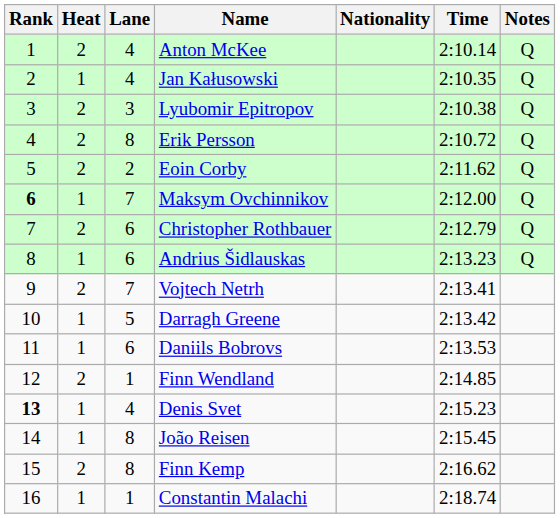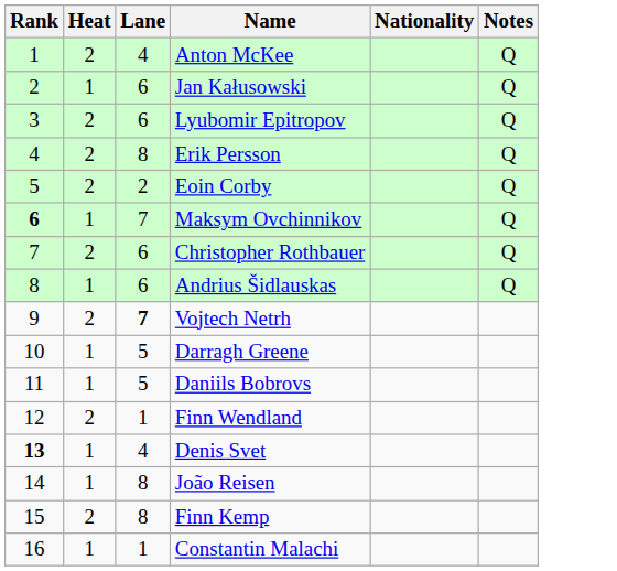- column: Time | 2:10.14 | 2:10.35 | 2:10.38 | 2:10.72 | 2:11.62 | 2:12.00 | 2:12.79 | 2:13.23 | 2:13.41 | 2:13.42 | 2:13.53 | 2:14.85 | 2:15.23 | 2:15.45 | 2:16.62 | 2:18.74
Jan Kałusowski | Lane: 4 -> 6
Lyubomir Epitropov | Lane: 3 -> 6
Vojtech Netrh | Lane: normal -> bold
Daniils Bobrovs | Lane: 6 -> 5
